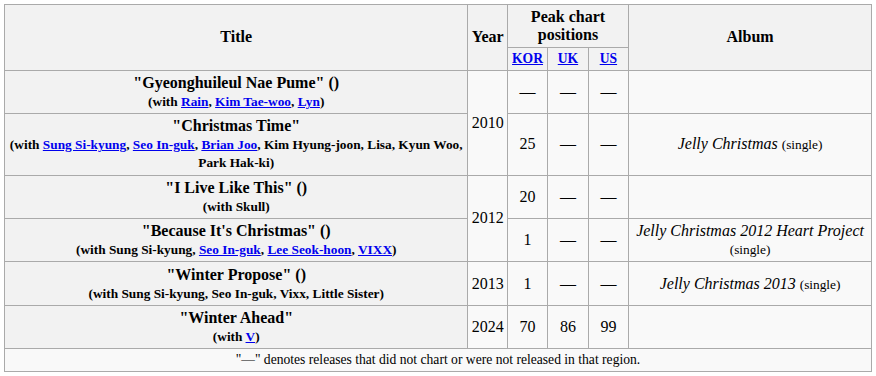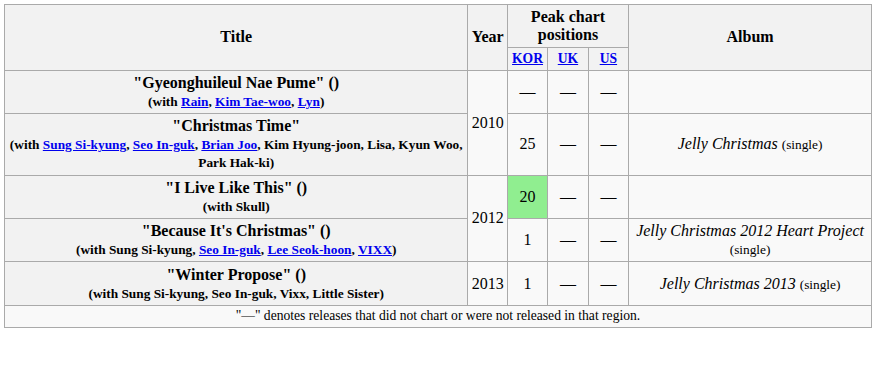"I Live Like This" () (with Skull) | Peak chart positions / KOR: no background -> lightgreen background
- row: "Winter Ahead" (with V) | 2024 | 70 | 86 | 99
